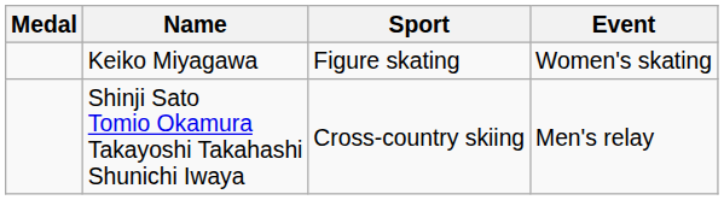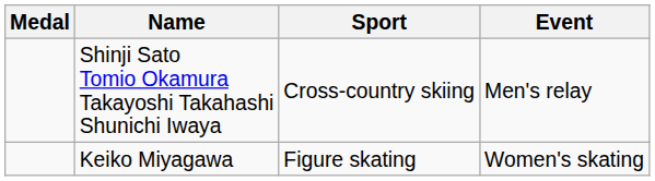rows swapped: Shinji Sato Tomio Okamura Takayoshi Takahashi Shunichi Iwaya <-> Keiko Miyagawa
